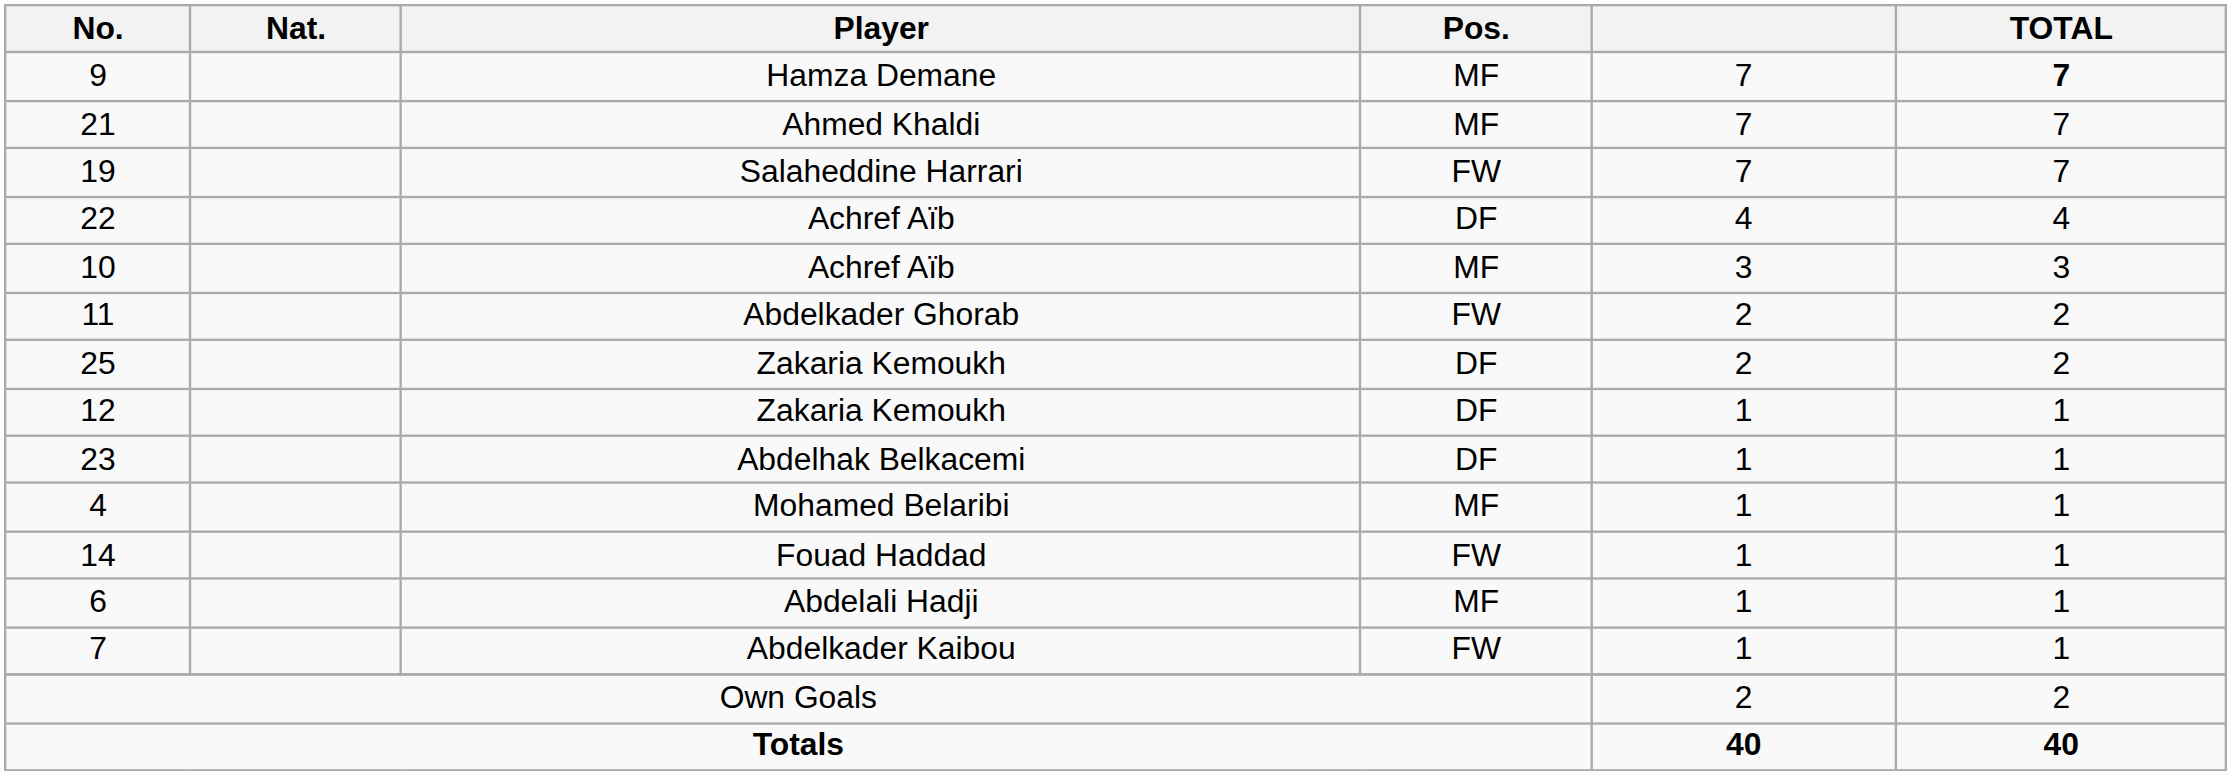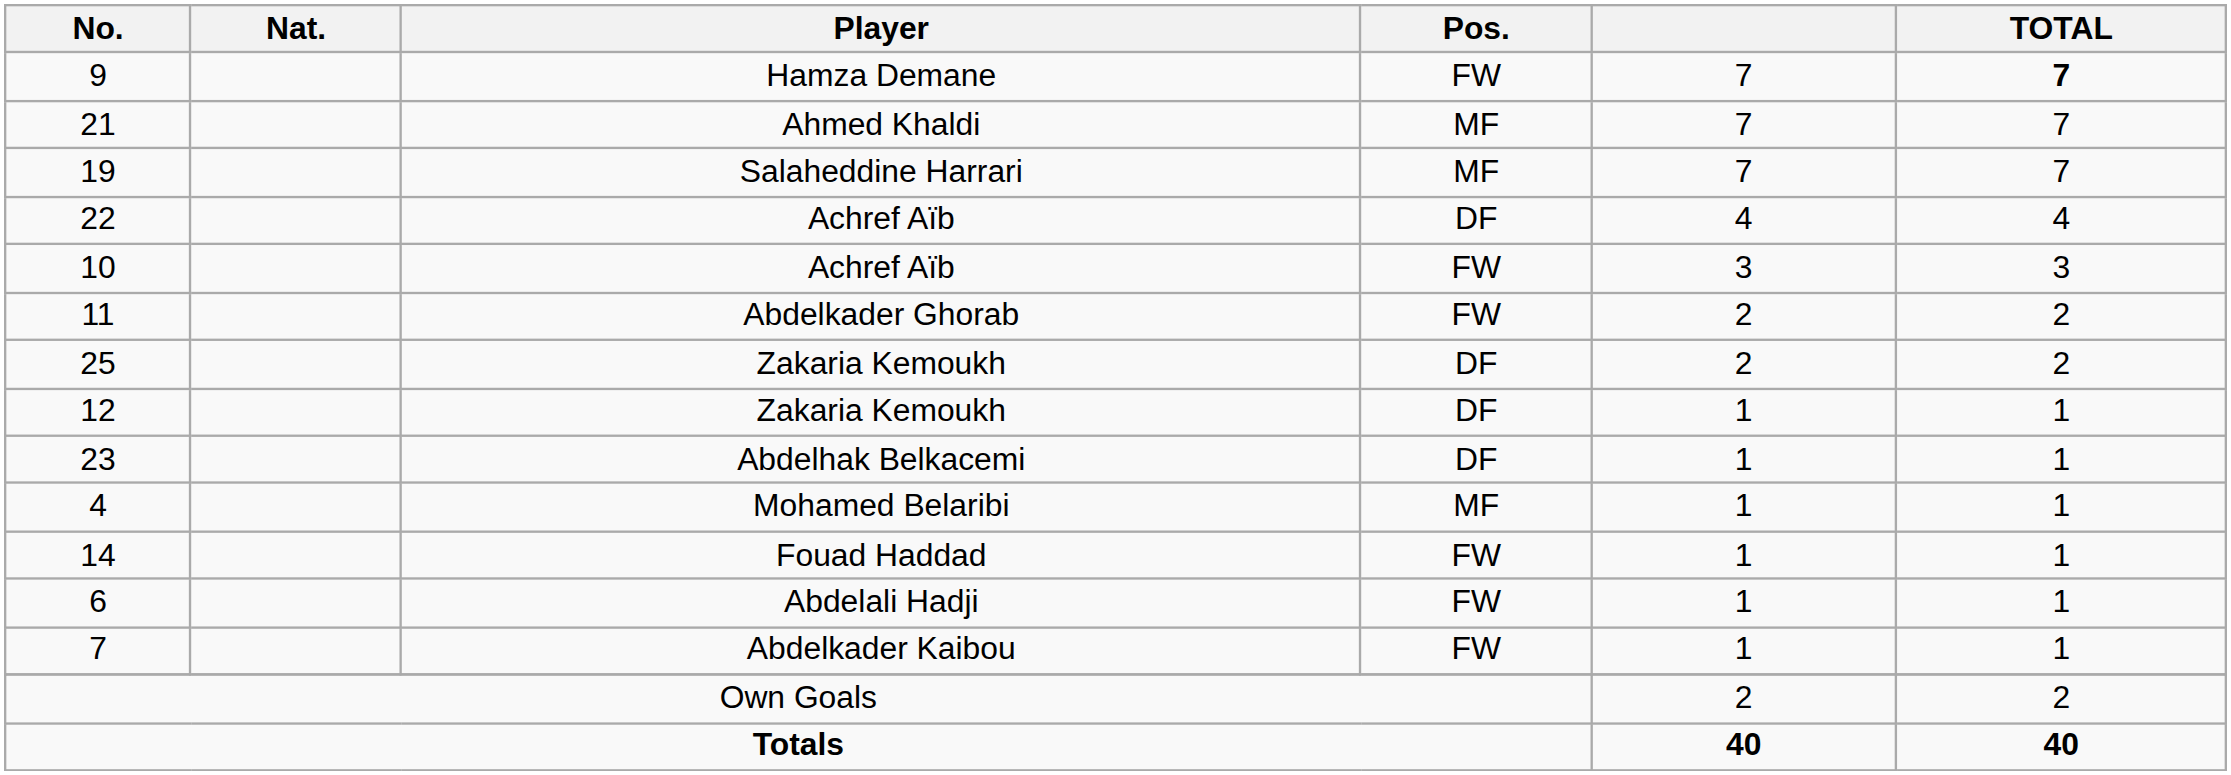9 | Pos.: MF -> FW
19 | Pos.: FW -> MF
10 | Pos.: MF -> FW
6 | Pos.: MF -> FW
